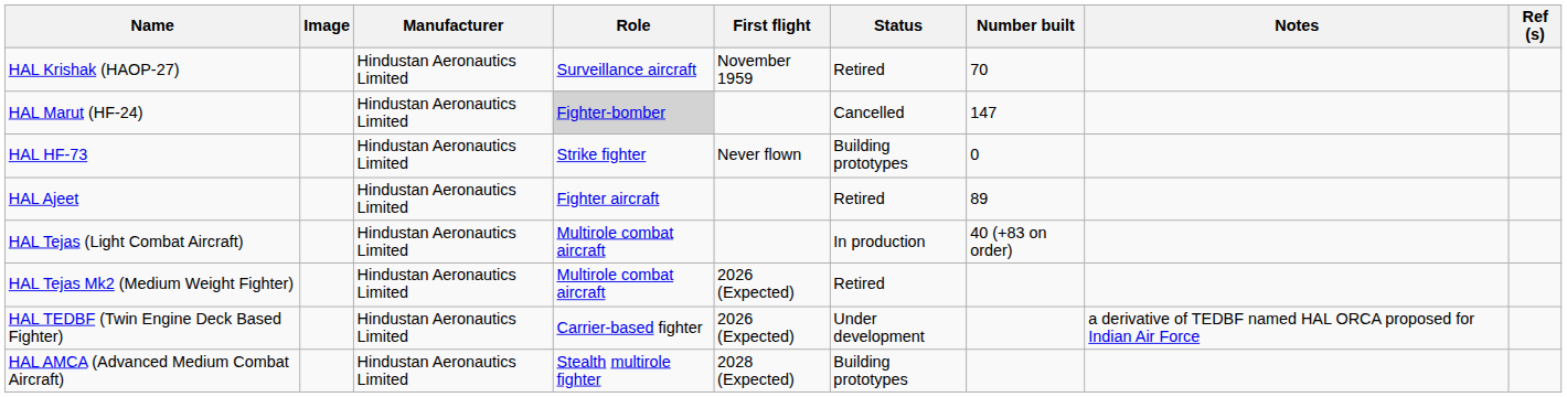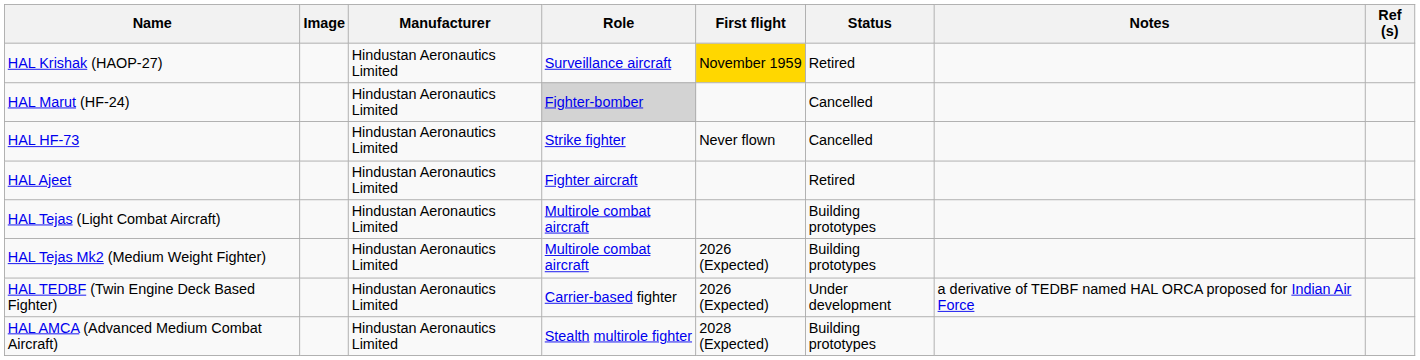- column: Number built | 70 | 147 | 0 | 89 | 40 (+83 on order)
HAL Krishak (HAOP-27) | First flight: no background -> gold background
HAL HF-73 | Status: Building prototypes -> Cancelled
HAL Tejas (Light Combat Aircraft) | Status: In production -> Building prototypes
HAL Tejas Mk2 (Medium Weight Fighter) | Status: Retired -> Building prototypes
